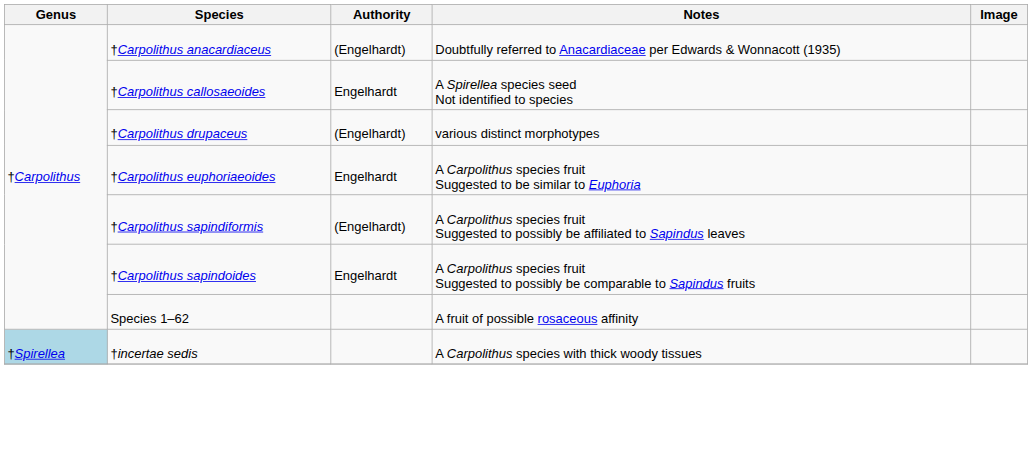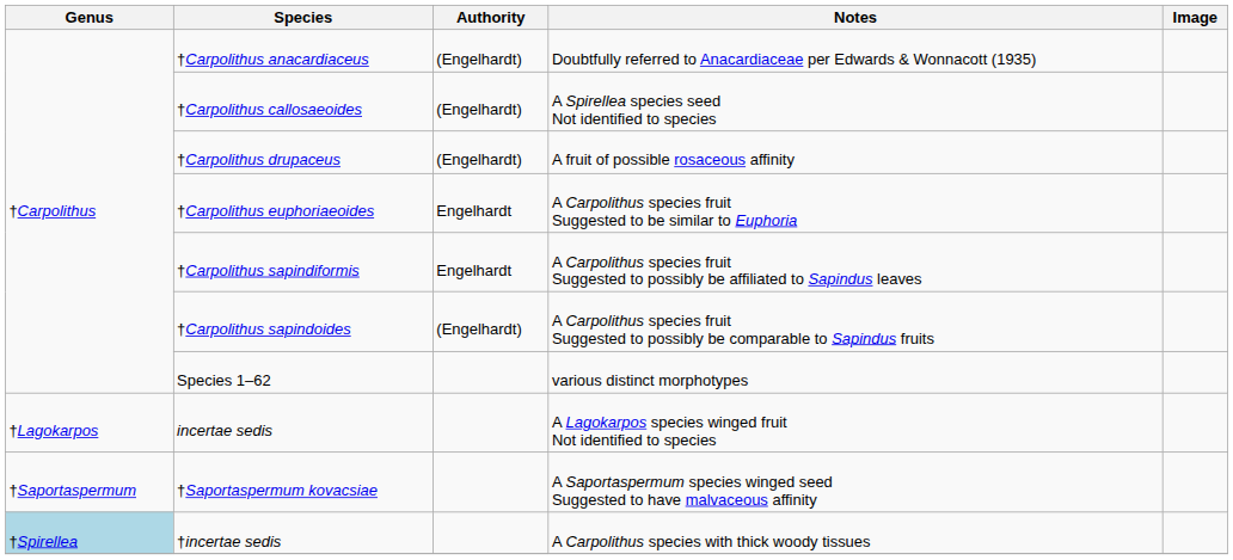†Carpolithus callosaeoides | Authority: Engelhardt -> (Engelhardt)
†Carpolithus drupaceus | Notes: various distinct morphotypes -> A fruit of possible rosaceous affinity
†Carpolithus sapindiformis | Authority: (Engelhardt) -> Engelhardt
†Carpolithus sapindoides | Authority: Engelhardt -> (Engelhardt)
Species 1–62 | Notes: A fruit of possible rosaceous affinity -> various distinct morphotypes
+ row: †Lagokarpos | incertae sedis | A Lagokarpos species winged fruit Not identified to species
+ row: †Saportaspermum | †Saportaspermum kovacsiae | A Saportaspermum species winged seed Suggested to have malvaceous affinity
